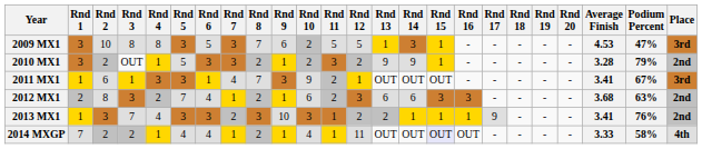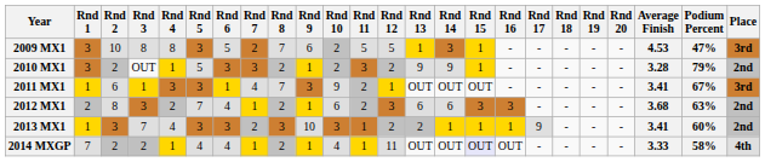2009 MX1 | Rnd 7: 3 -> 2
2013 MX1 | Podium Percent: 76% -> 60%
